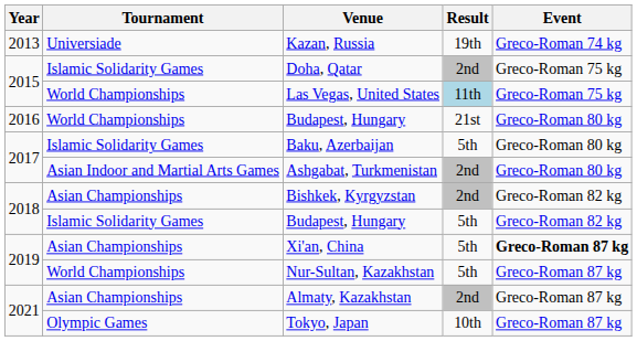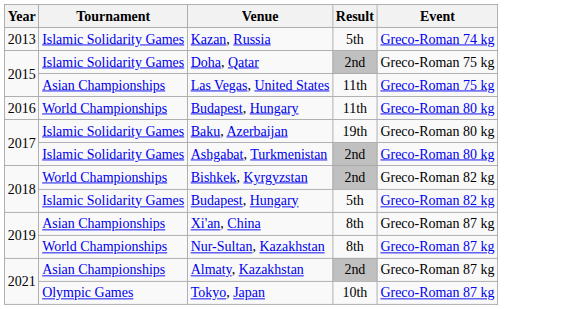Kazan, Russia | Tournament: Universiade -> Islamic Solidarity Games
Kazan, Russia | Result: 19th -> 5th
Las Vegas, United States | Tournament: World Championships -> Asian Championships
Las Vegas, United States | Result: lightblue background -> no background
2016 / Budapest, Hungary | Result: 21st -> 11th
Baku, Azerbaijan | Result: 5th -> 19th
Ashgabat, Turkmenistan | Tournament: Asian Indoor and Martial Arts Games -> Islamic Solidarity Games
Bishkek, Kyrgyzstan | Tournament: Asian Championships -> World Championships
Xi'an, China | Result: 5th -> 8th
Xi'an, China | Event: bold -> normal
Nur-Sultan, Kazakhstan | Result: 5th -> 8th
